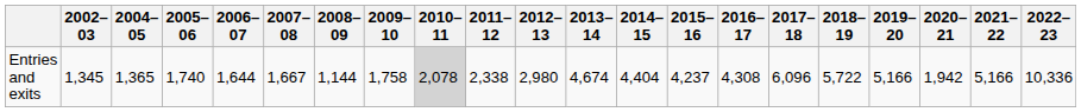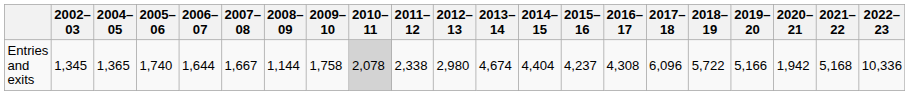Entries and exits | 2021–22: 5,166 -> 5,168
